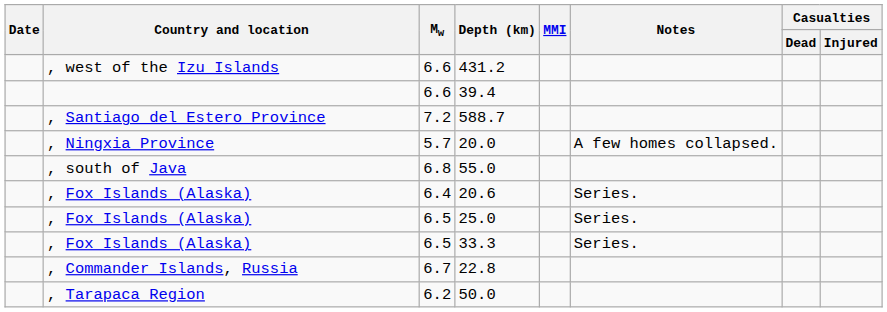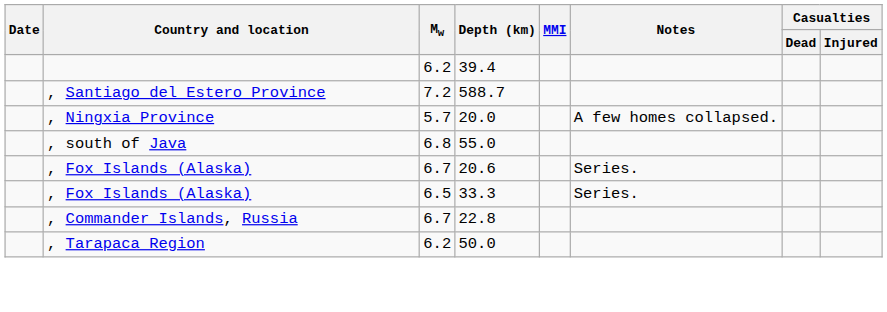- row: , west of the Izu Islands | 6.6 | 431.2
39.4 | Mw: 6.6 -> 6.2
20.6 | Mw: 6.4 -> 6.7
- row: , Fox Islands (Alaska) | 6.5 | 25.0 | Series.
